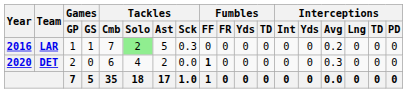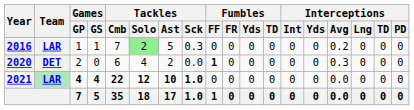+ row: 2021 | LAR | 4 | 4 | 22 | 12 | 10 | 1.0 | 0 | 0 | 0 | 0 | 0 | 0 | 0.0 | 0 | 0 | 0
